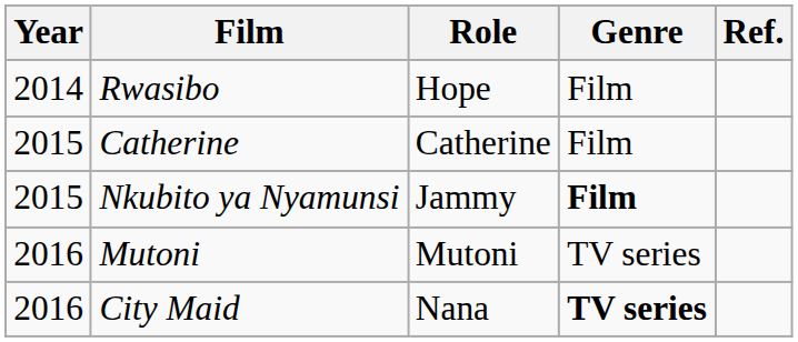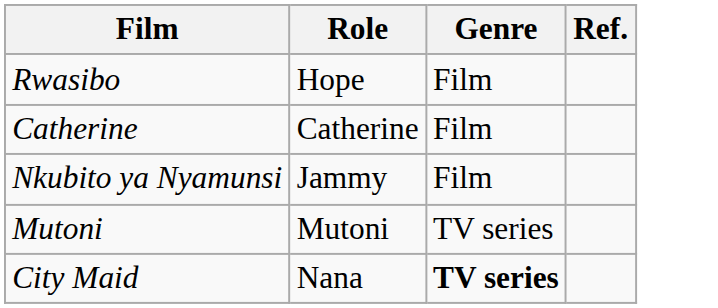- column: Year | 2014 | 2015 | 2015 | 2016 | 2016
Nkubito ya Nyamunsi | Genre: bold -> normal
